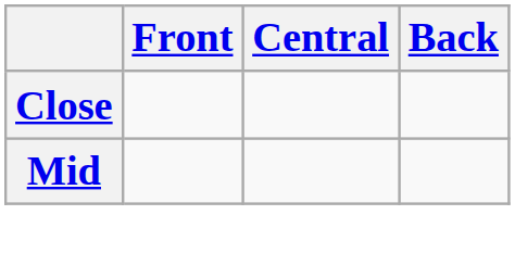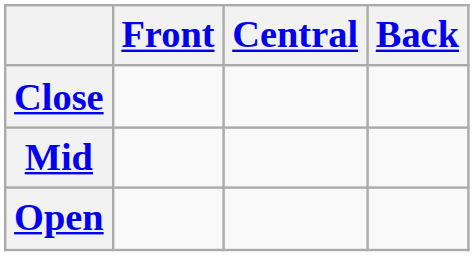+ row: Open
